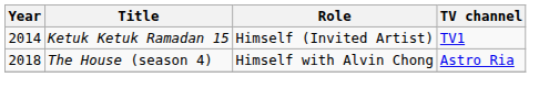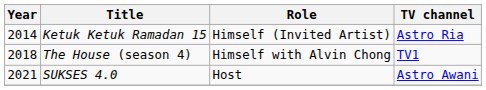Ketuk Ketuk Ramadan 15 | TV channel: TV1 -> Astro Ria
The House (season 4) | TV channel: Astro Ria -> TV1
+ row: 2021 | SUKSES 4.0 | Host | Astro Awani
